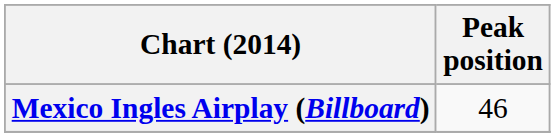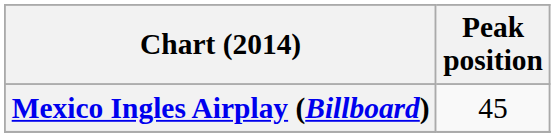Mexico Ingles Airplay (Billboard) | Peak position: 46 -> 45
